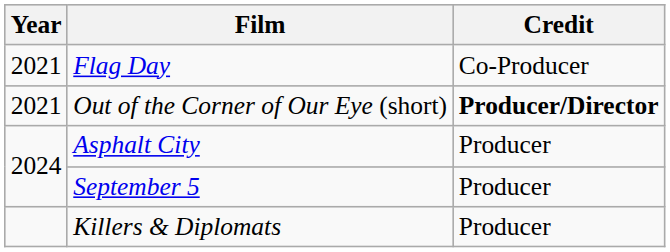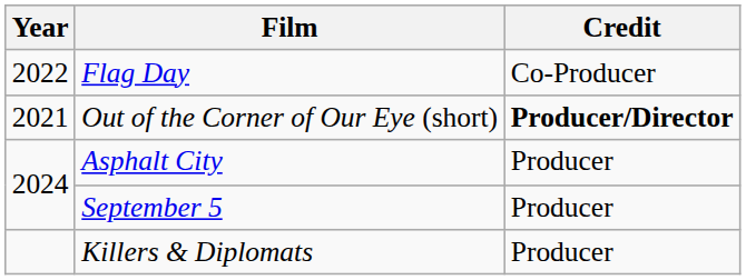Flag Day | Year: 2021 -> 2022
